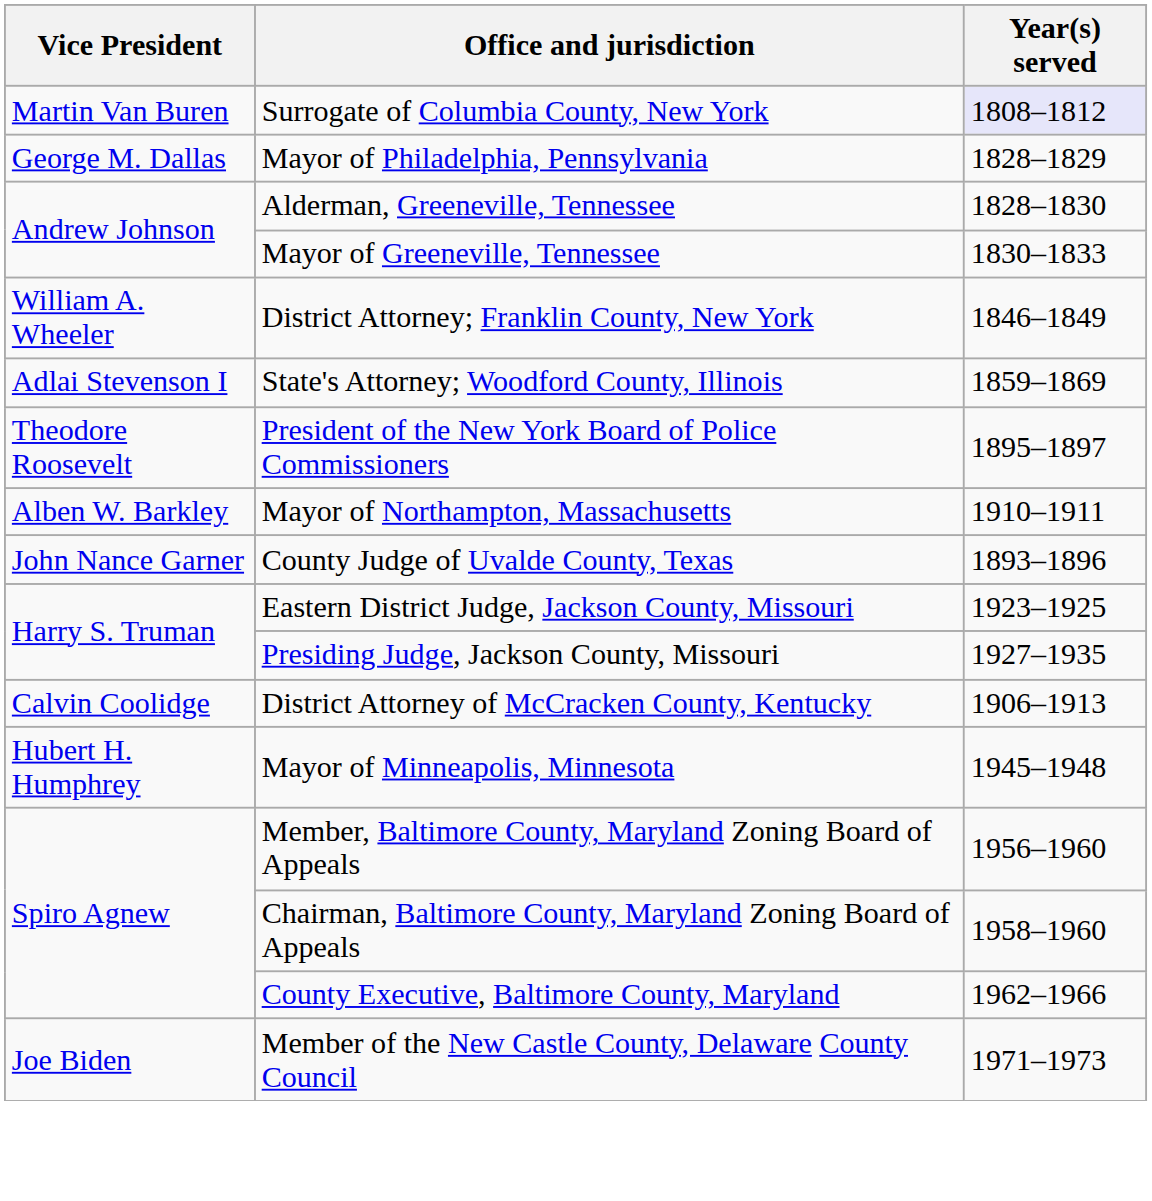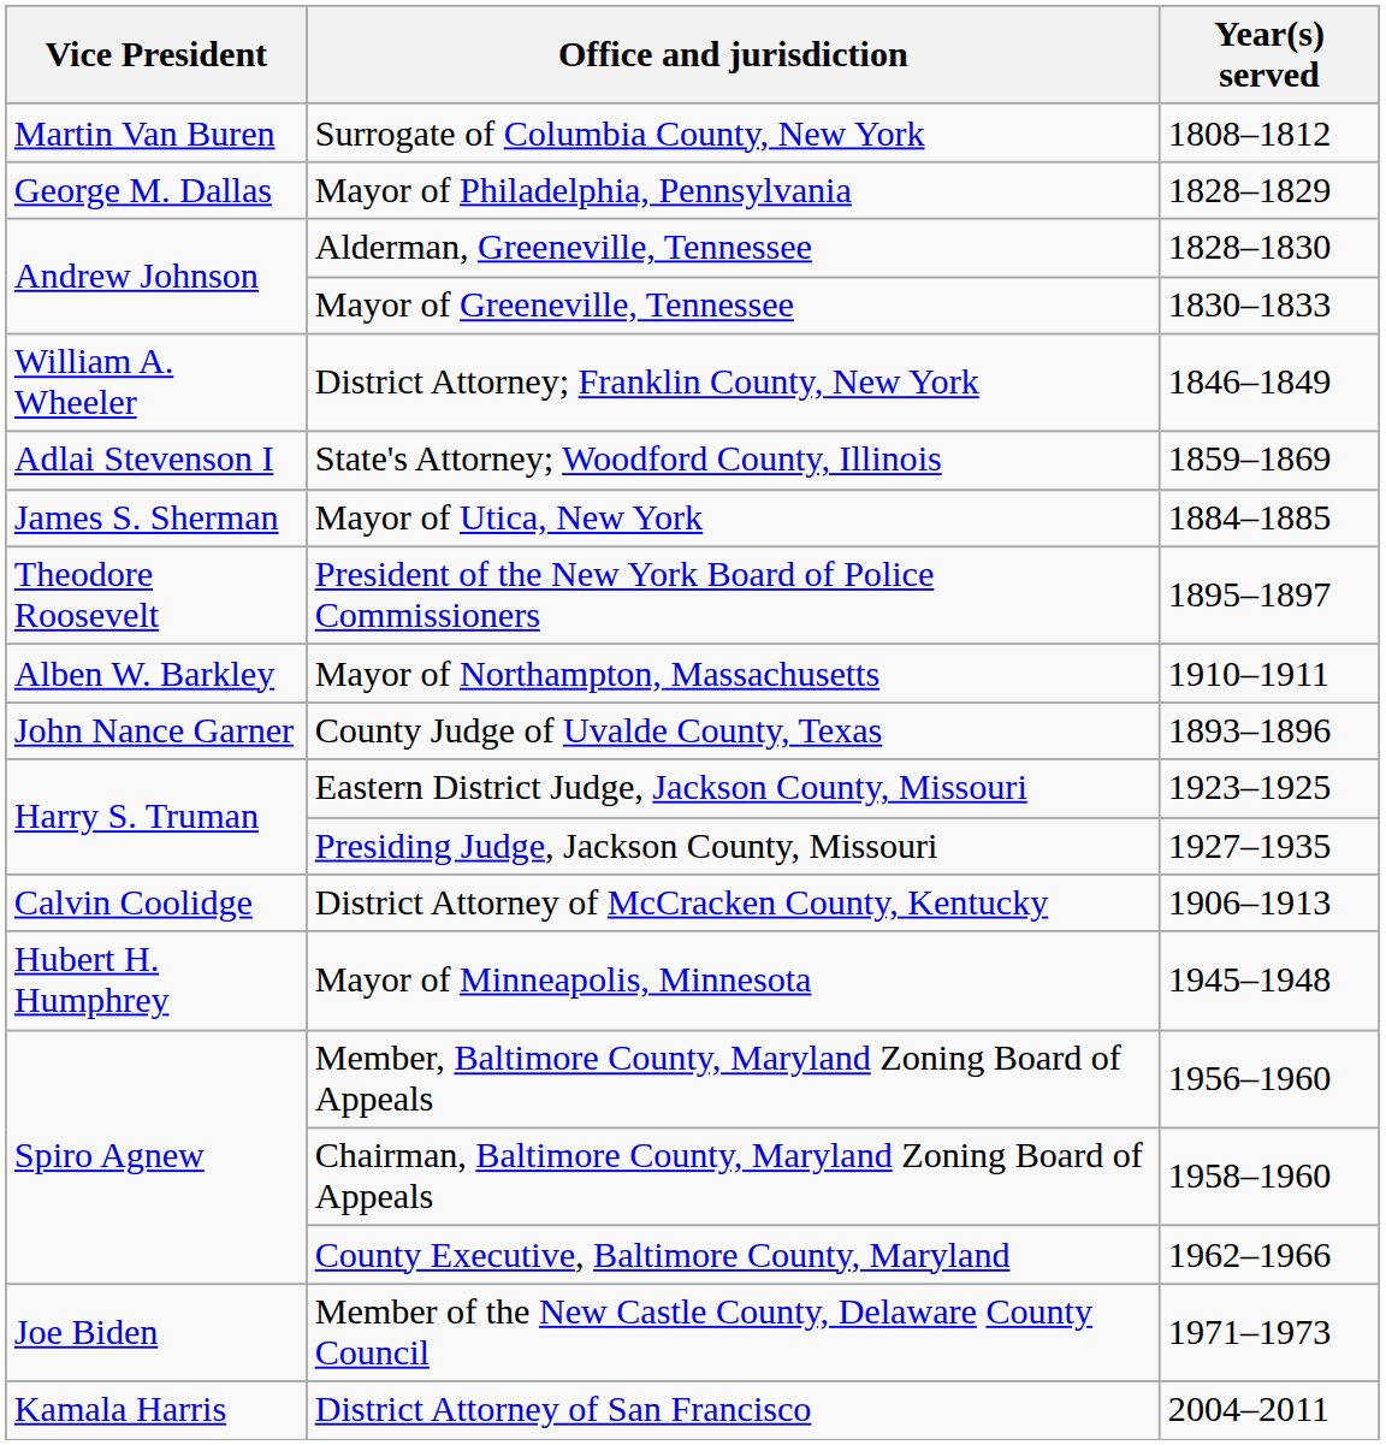Surrogate of Columbia County, New York | Year(s) served: lavender background -> no background
+ row: James S. Sherman | Mayor of Utica, New York | 1884–1885
+ row: Kamala Harris | District Attorney of San Francisco | 2004–2011
